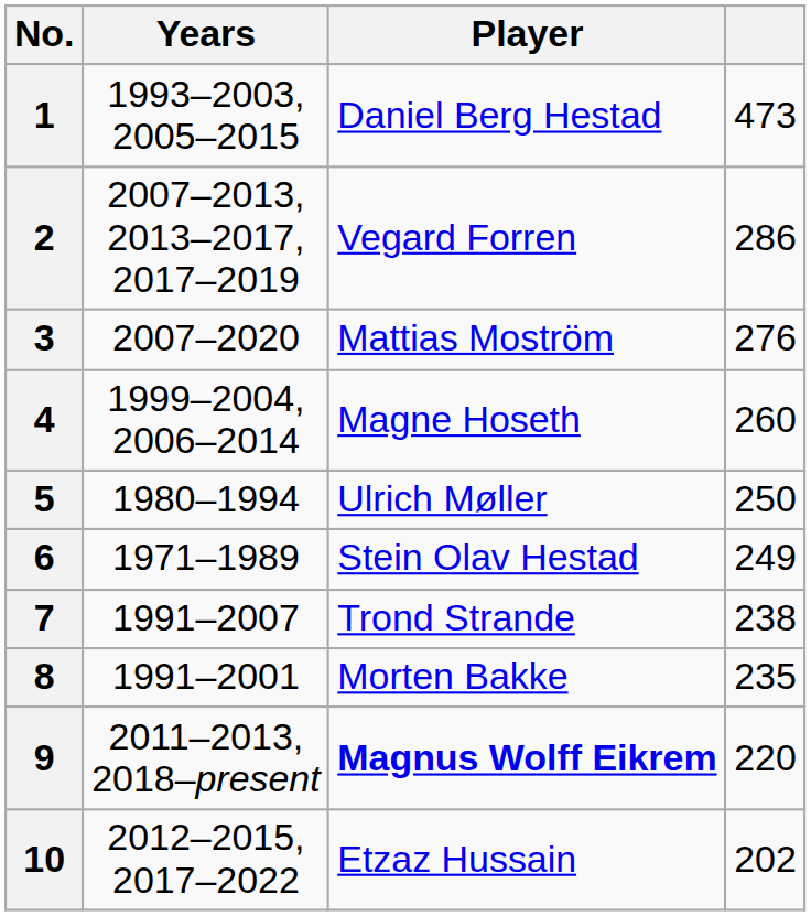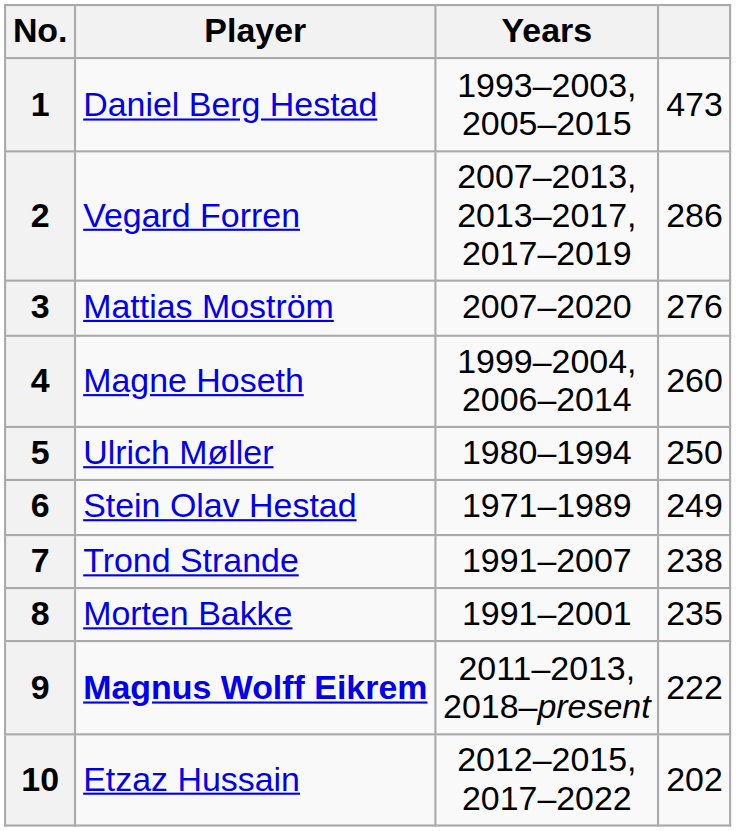columns swapped: Player <-> Years
9 | column 4: 220 -> 222
